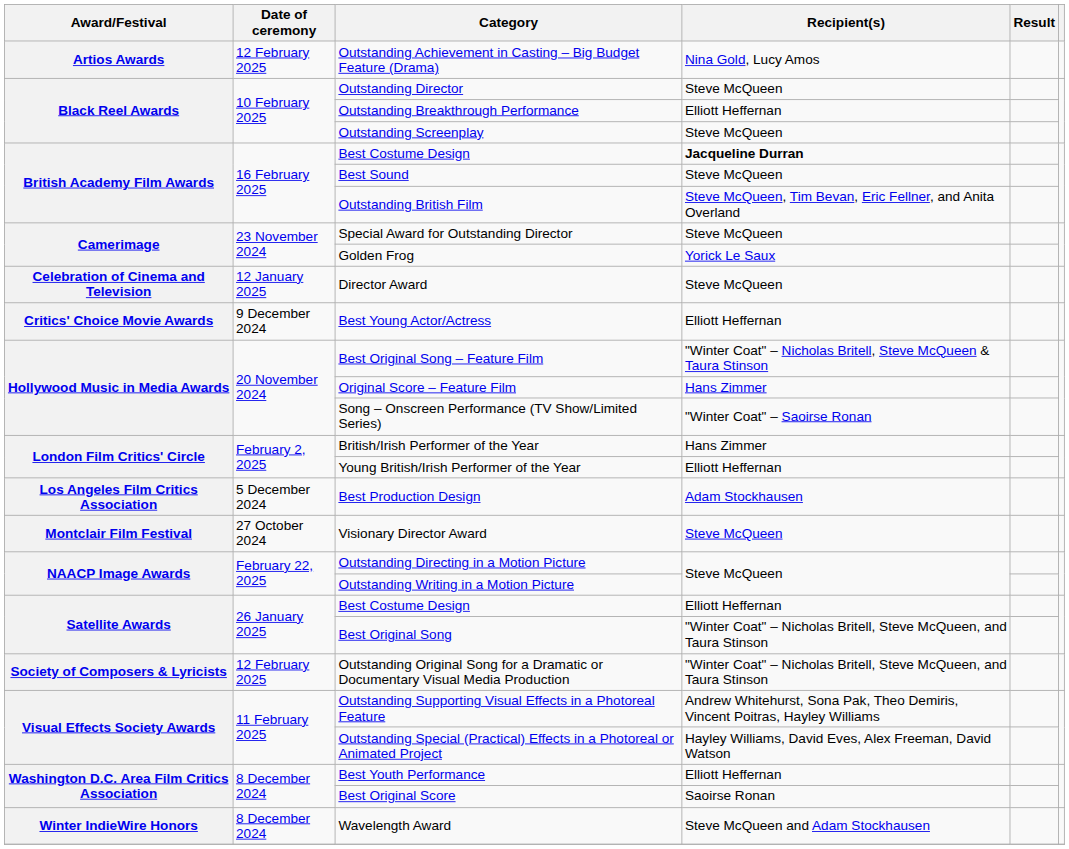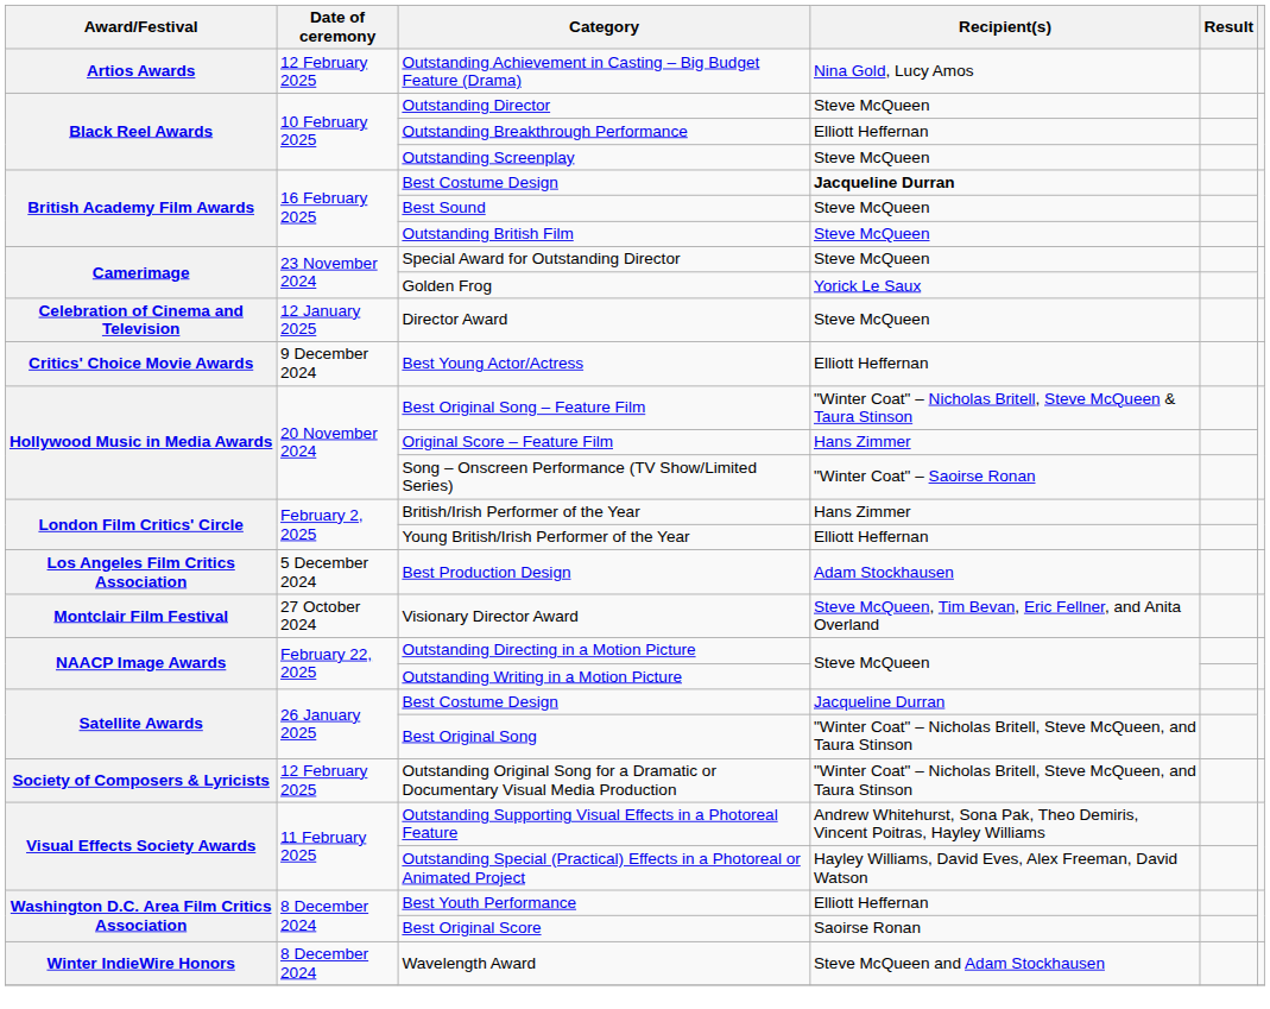Outstanding British Film | Recipient(s): Steve McQueen, Tim Bevan, Eric Fellner, and Anita Overland -> Steve McQueen
Visionary Director Award | Recipient(s): Steve McQueen -> Steve McQueen, Tim Bevan, Eric Fellner, and Anita Overland
Satellite Awards / Best Costume Design | Recipient(s): Elliott Heffernan -> Jacqueline Durran
